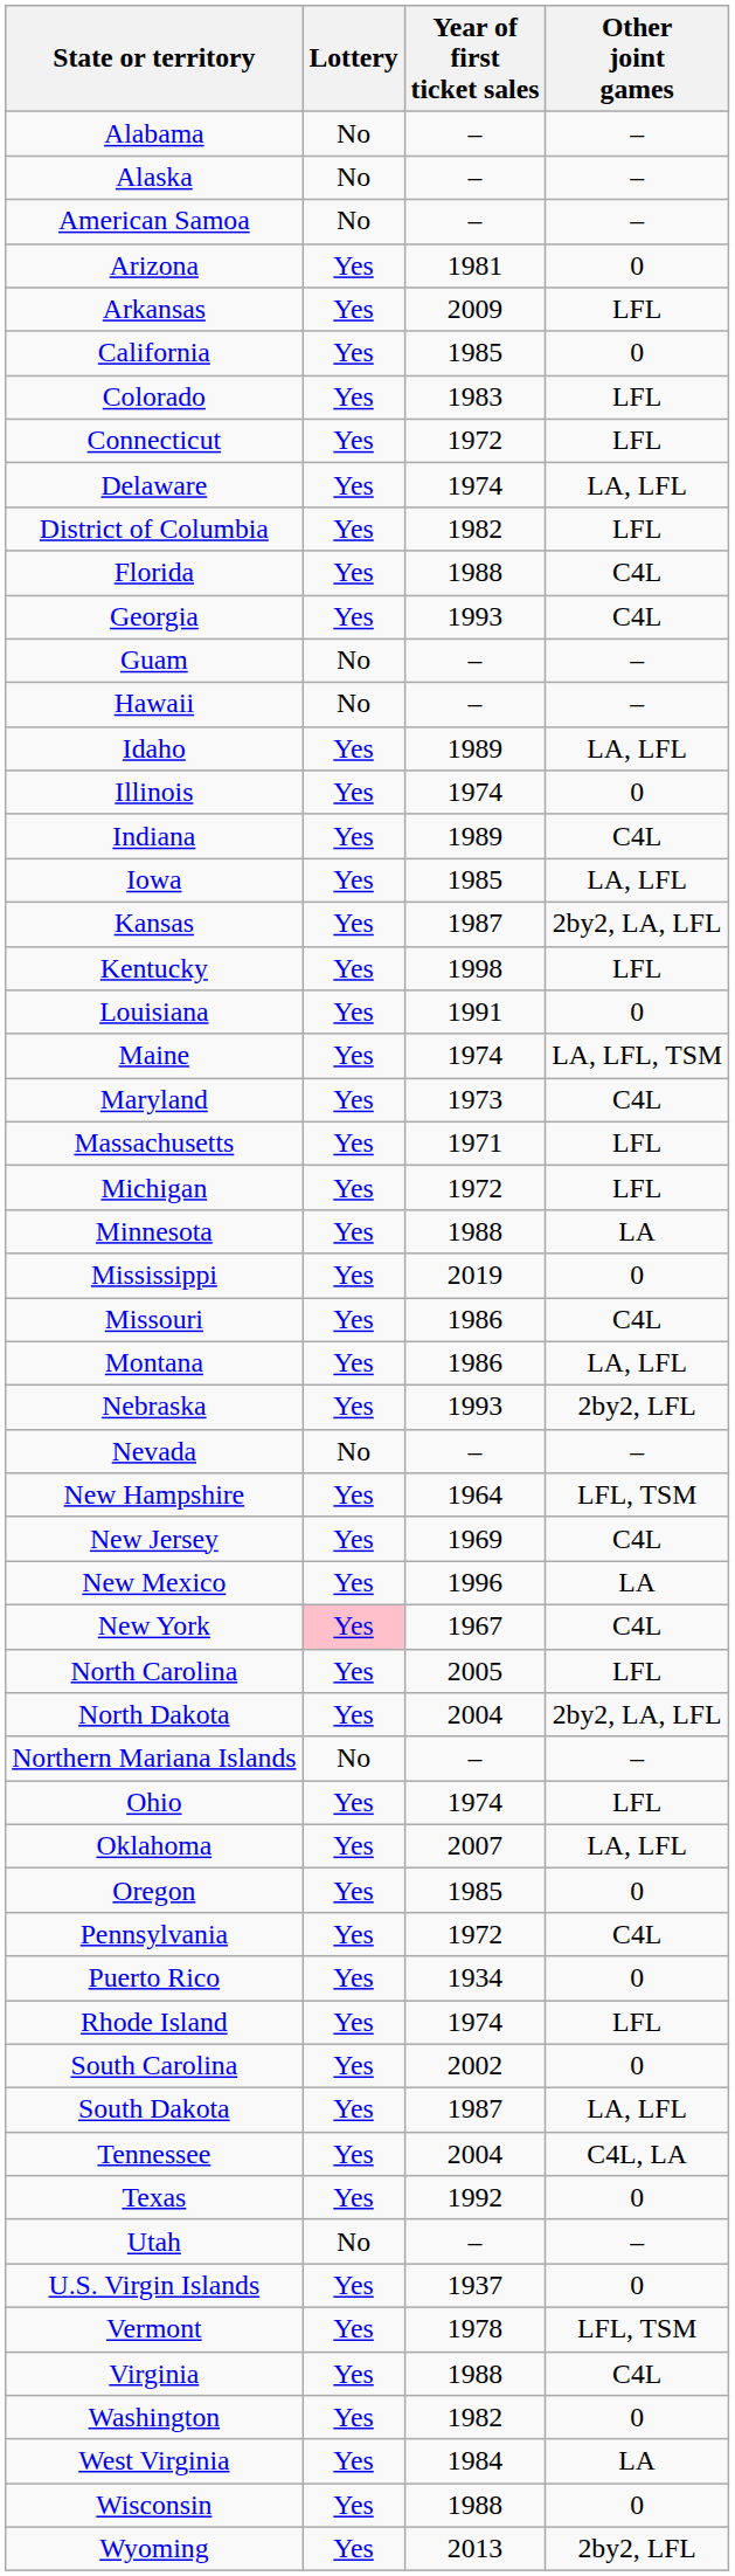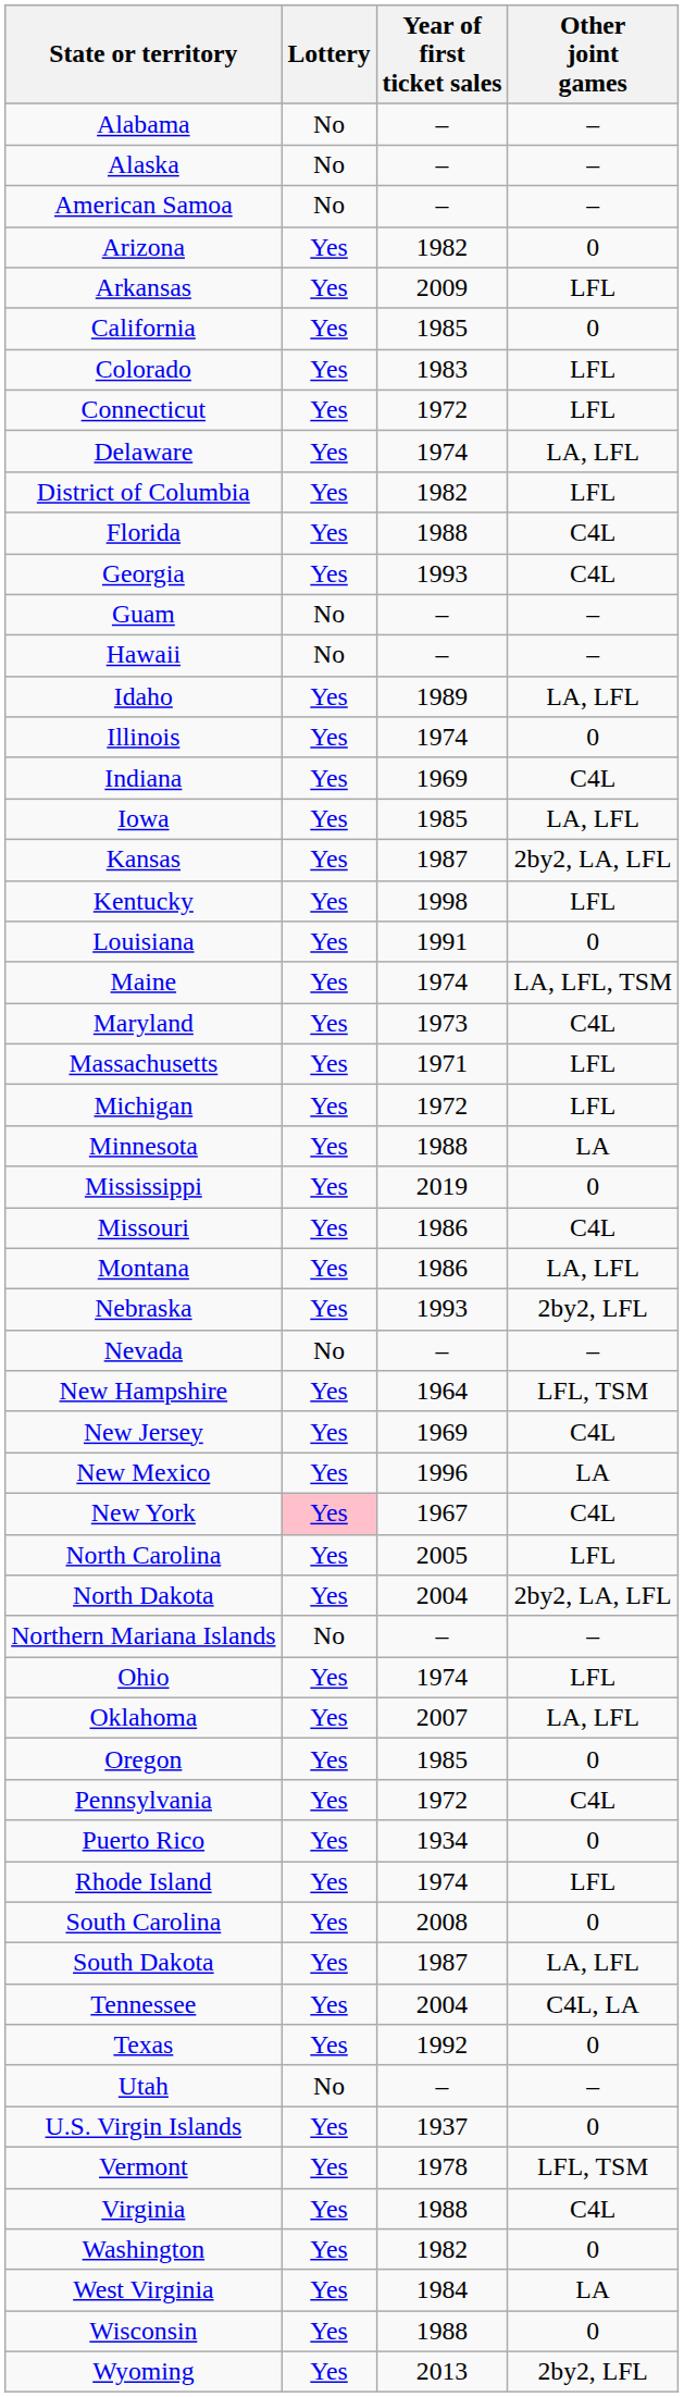Arizona | Year of first ticket sales: 1981 -> 1982
Indiana | Year of first ticket sales: 1989 -> 1969
South Carolina | Year of first ticket sales: 2002 -> 2008
